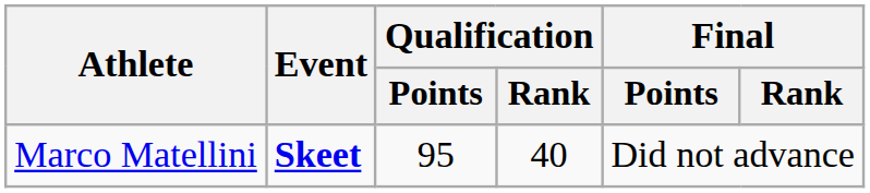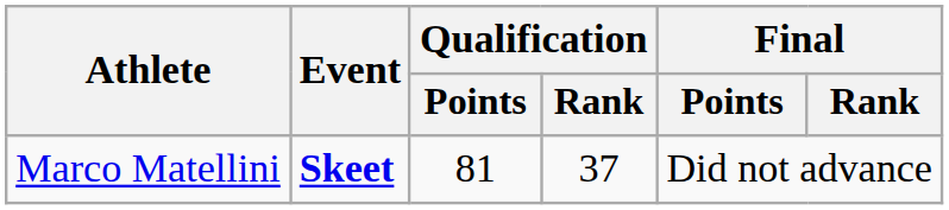Marco Matellini | Qualification / Points: 95 -> 81
Marco Matellini | Qualification / Rank: 40 -> 37
